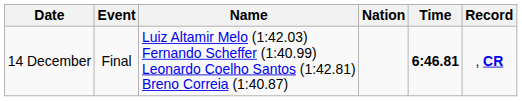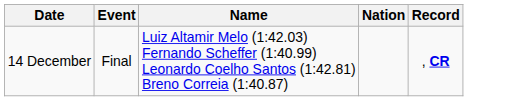- column: Time | 6:46.81
